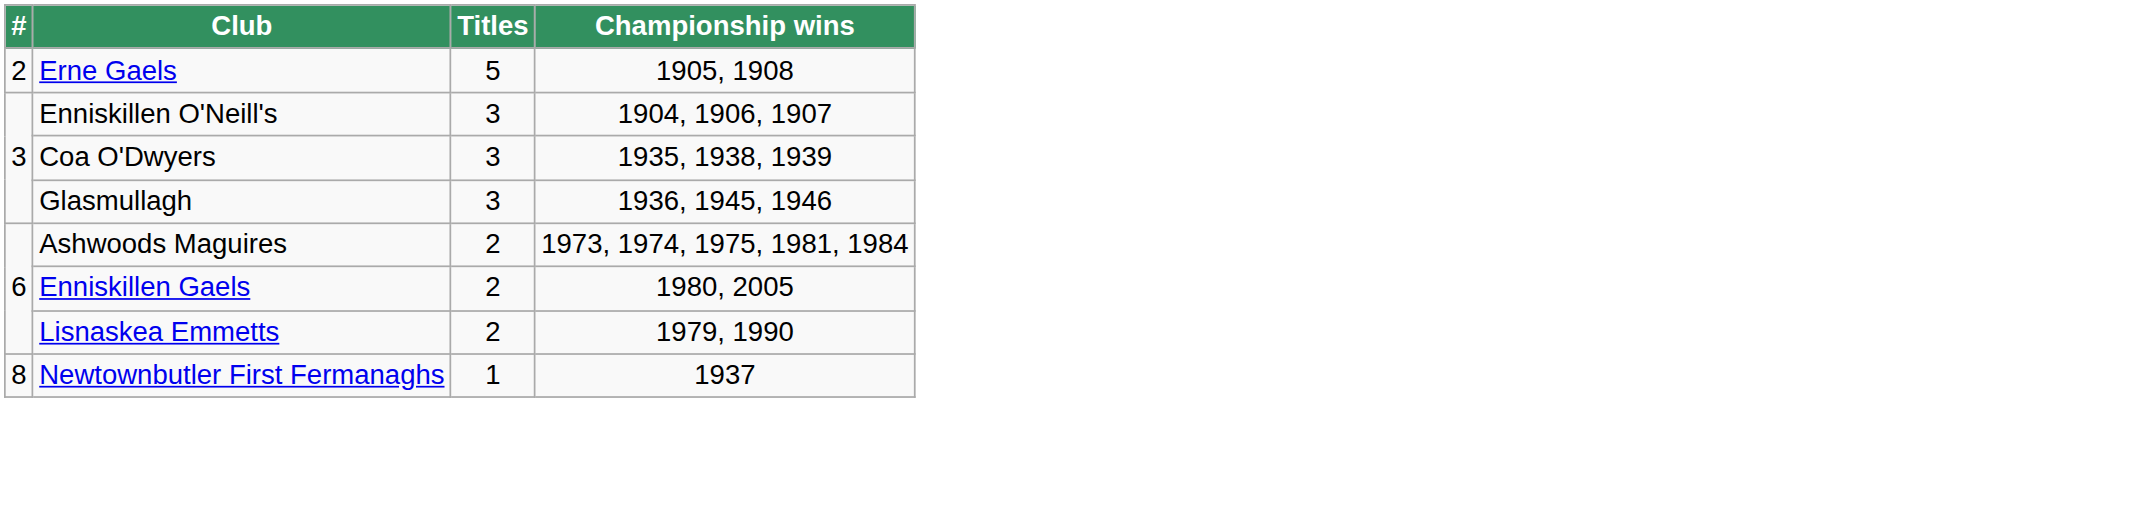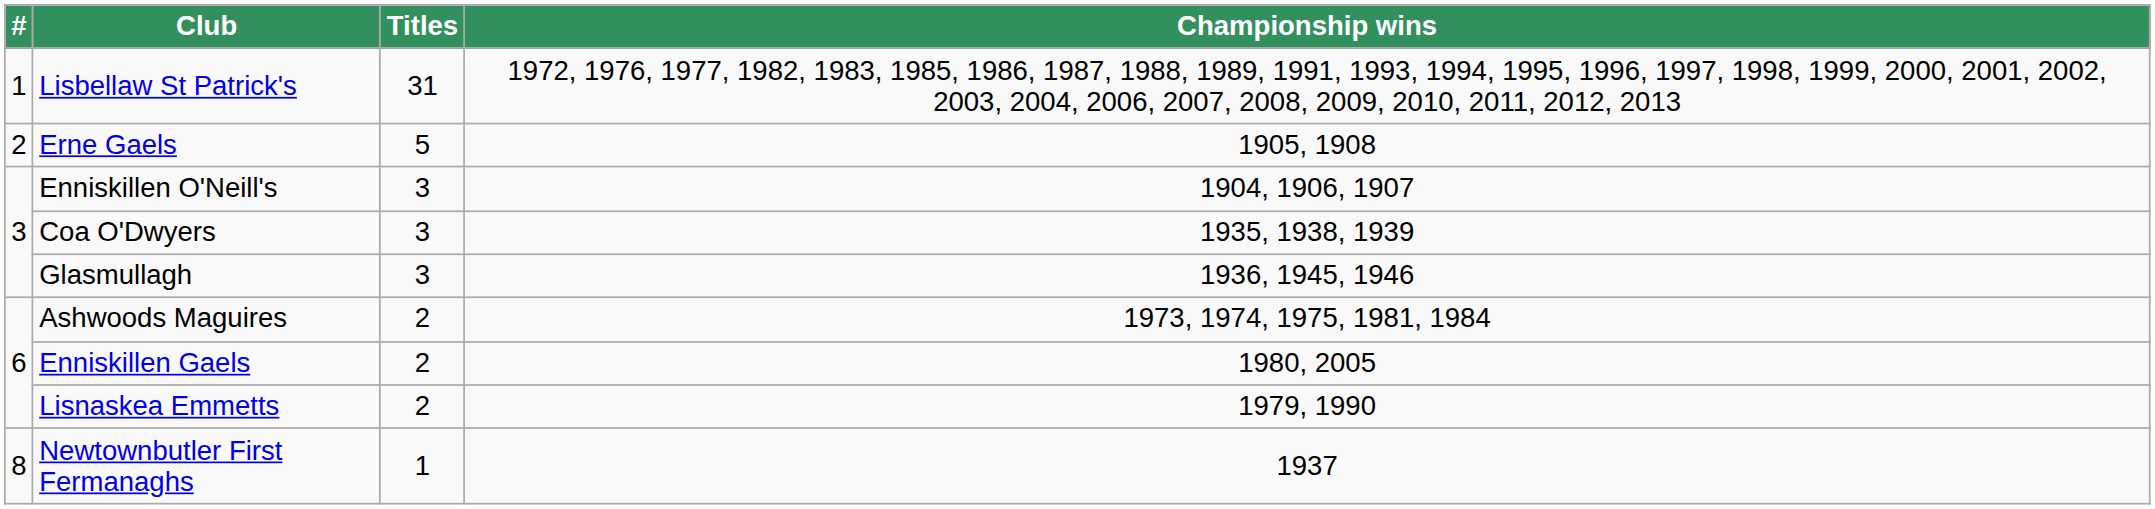+ row: 1 | Lisbellaw St Patrick's | 31 | 1972, 1976, 1977, 1982, 1983, 1985, 1986, 1987, 1988, 1989, 1991, 1993, 1994, 1995, 1996, 1997, 1998, 1999, 2000, 2001, 2002, 2003, 2004, 2006, 2007, 2008, 2009, 2010, 2011, 2012, 2013
